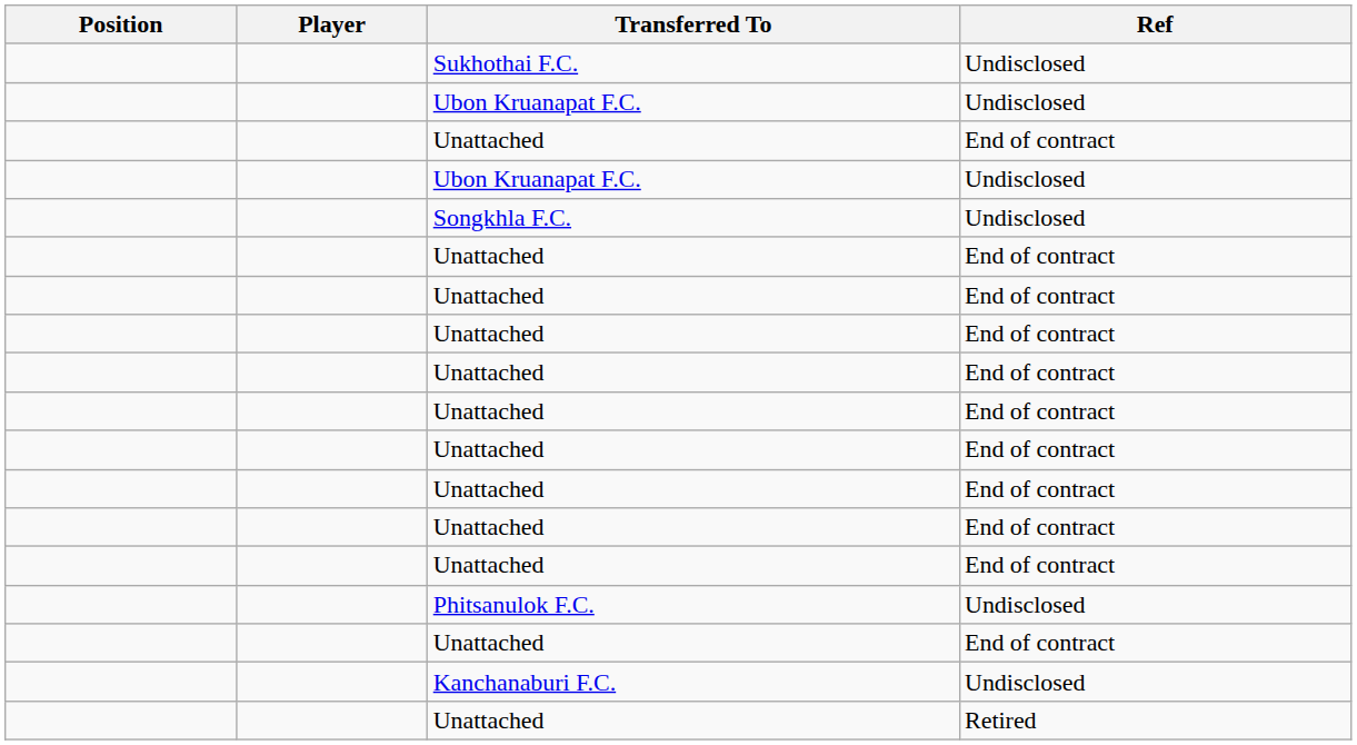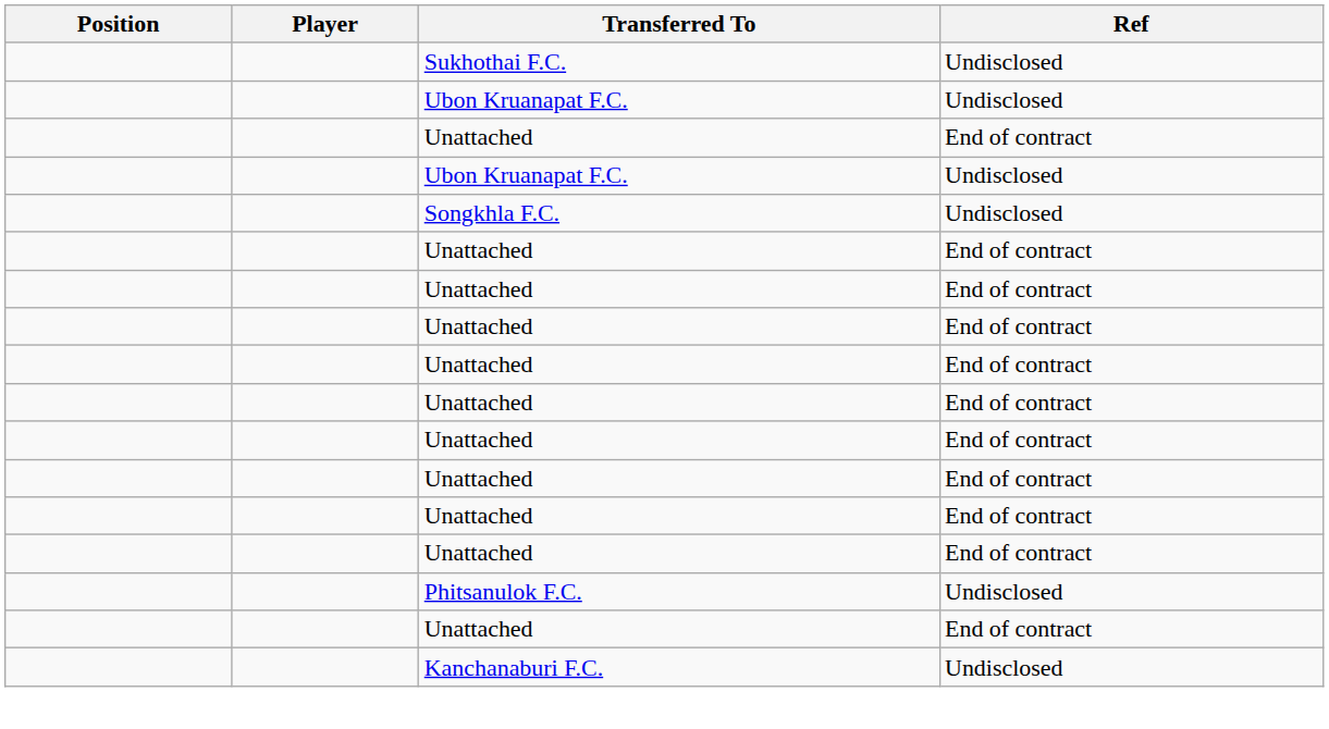- row: Unattached | Retired
